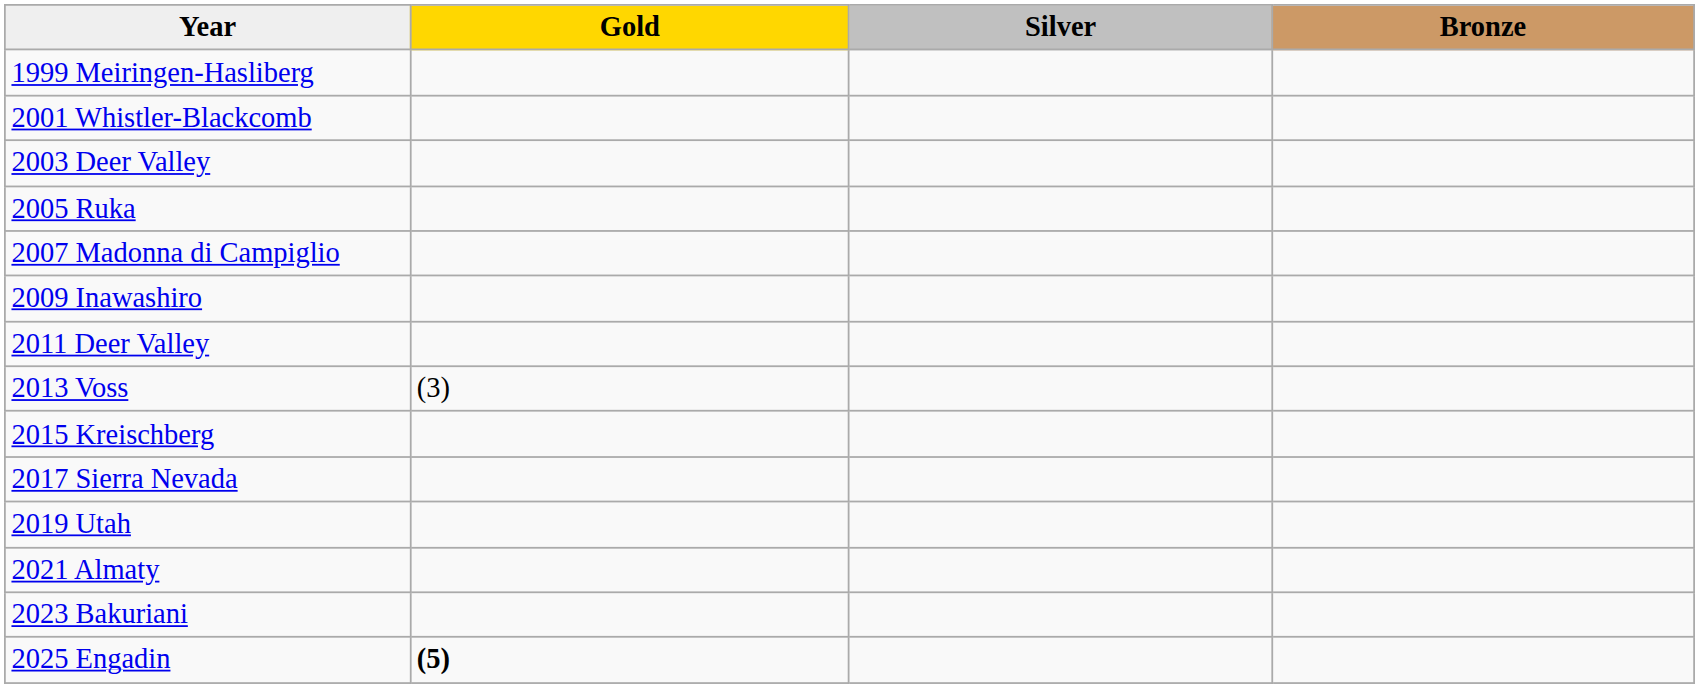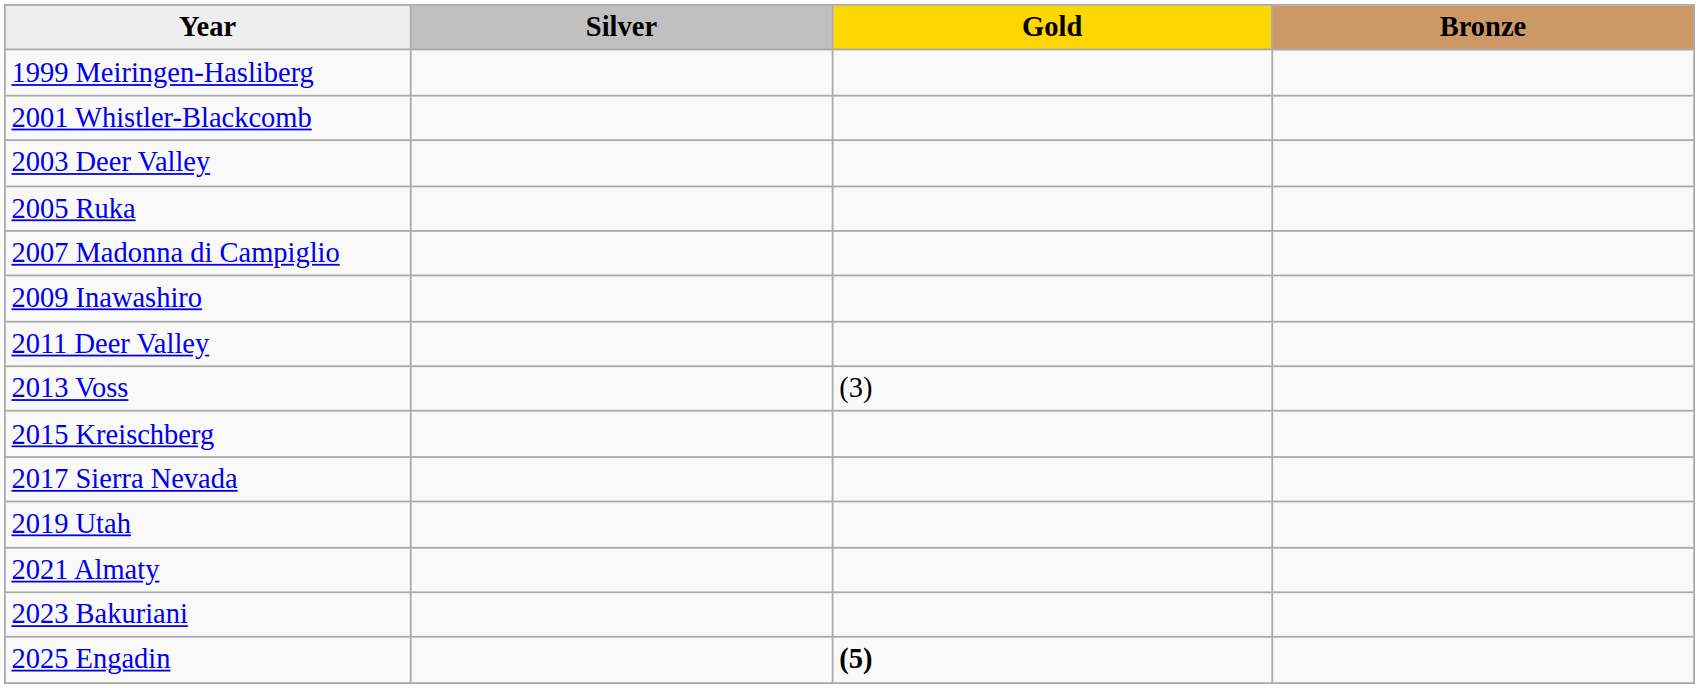columns swapped: Gold <-> Silver
